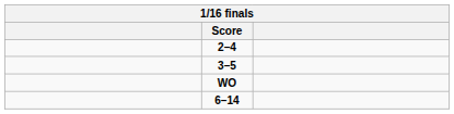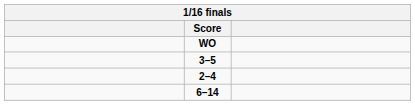rows swapped: 2–4 <-> WO
